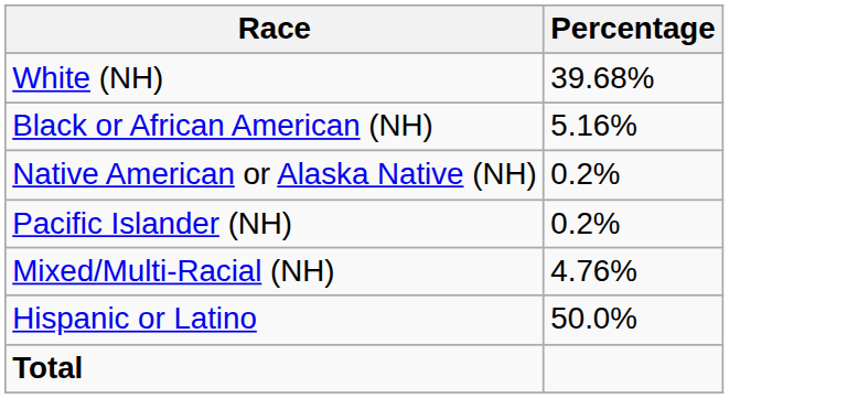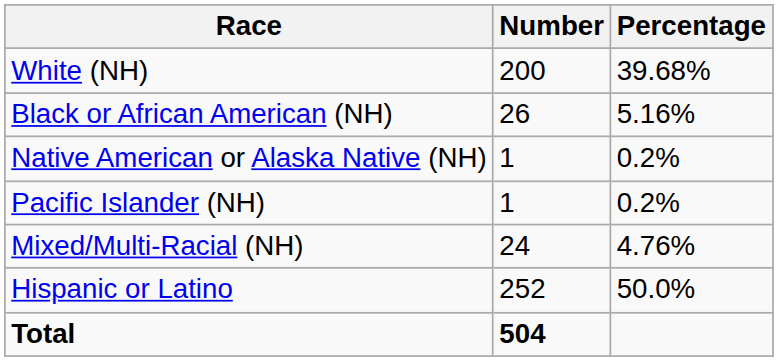+ column: Number | 200 | 26 | 1 | 1 | 24 | 252 | 504
